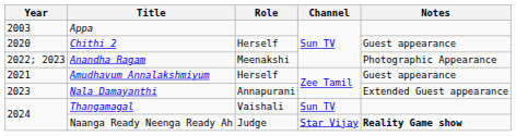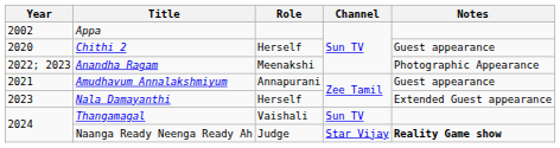Appa | Year: 2003 -> 2002
Amudhavum Annalakshmiyum | Role: Herself -> Annapurani
Nala Damayanthi | Role: Annapurani -> Herself
